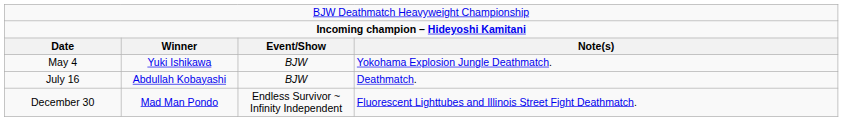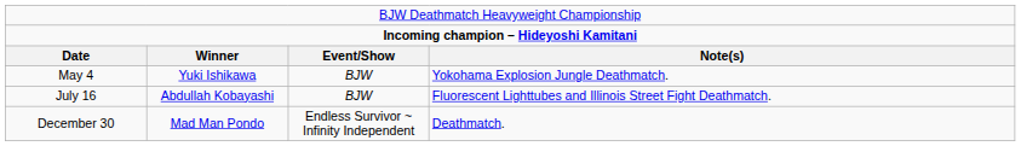July 16 | column 4: Deathmatch. -> Fluorescent Lighttubes and Illinois Street Fight Deathmatch.
December 30 | column 4: Fluorescent Lighttubes and Illinois Street Fight Deathmatch. -> Deathmatch.
